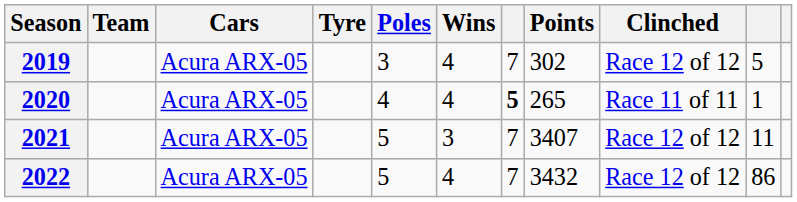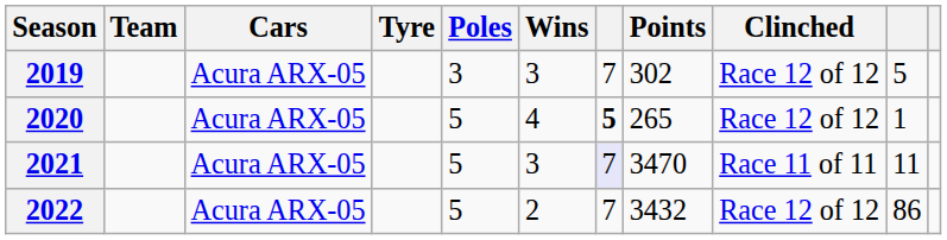2019 | Wins: 4 -> 3
2020 | Poles: 4 -> 5
2020 | Clinched: Race 11 of 11 -> Race 12 of 12
2021 | column 7: no background -> lavender background
2021 | Points: 3407 -> 3470
2021 | Clinched: Race 12 of 12 -> Race 11 of 11
2022 | Wins: 4 -> 2
